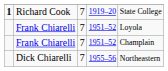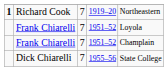Richard Cook | column 5: State College -> Northeastern
Dick Chiarelli | column 5: Northeastern -> State College
